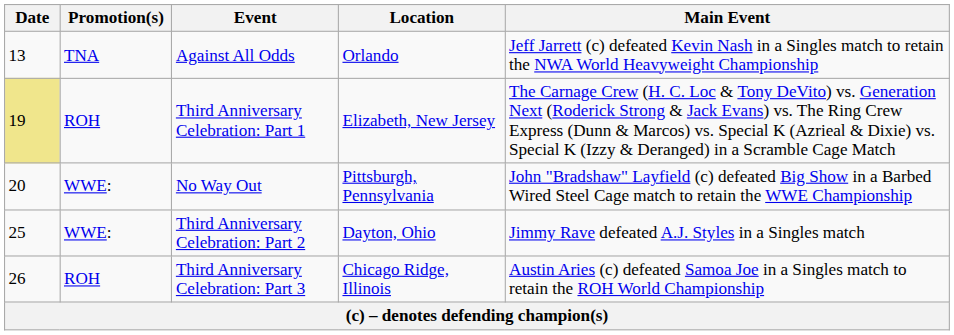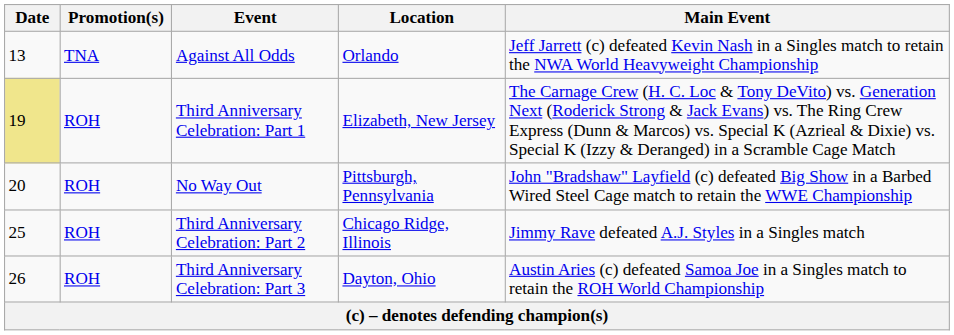No Way Out | Promotion(s): WWE: -> ROH
Third Anniversary Celebration: Part 2 | Promotion(s): WWE: -> ROH
Third Anniversary Celebration: Part 2 | Location: Dayton, Ohio -> Chicago Ridge, Illinois
Third Anniversary Celebration: Part 3 | Location: Chicago Ridge, Illinois -> Dayton, Ohio
